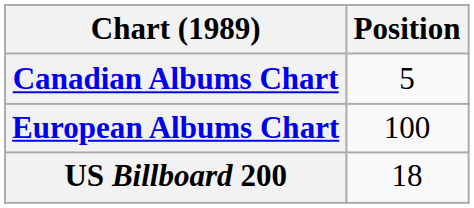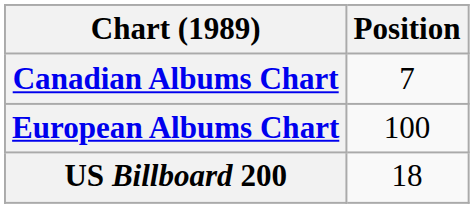Canadian Albums Chart | Position: 5 -> 7
